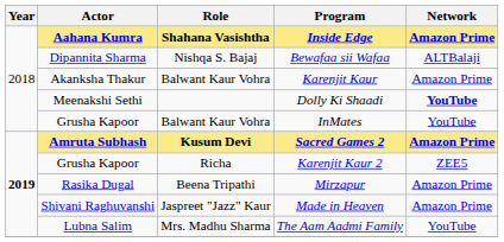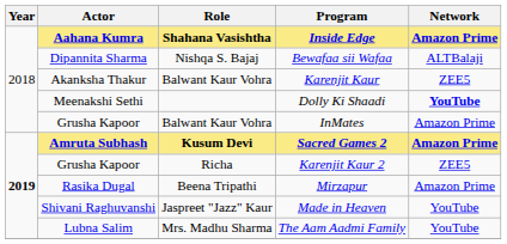Karenjit Kaur | Network: Amazon Prime -> ZEE5
InMates | Network: YouTube -> Amazon Prime
Made in Heaven | Network: Amazon Prime -> YouTube
